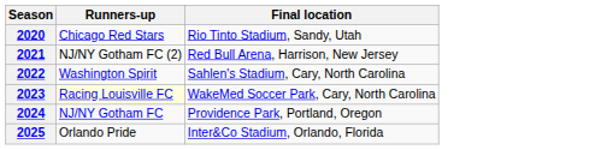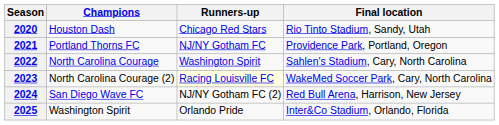+ column: Champions | Houston Dash | Portland Thorns FC | North Carolina Courage | North Carolina Courage (2) | San Diego Wave FC | Washington Spirit
2021 | Runners-up: NJ/NY Gotham FC (2) -> NJ/NY Gotham FC
2021 | Final location: Red Bull Arena, Harrison, New Jersey -> Providence Park, Portland, Oregon
2024 | Runners-up: NJ/NY Gotham FC -> NJ/NY Gotham FC (2)
2024 | Final location: Providence Park, Portland, Oregon -> Red Bull Arena, Harrison, New Jersey
